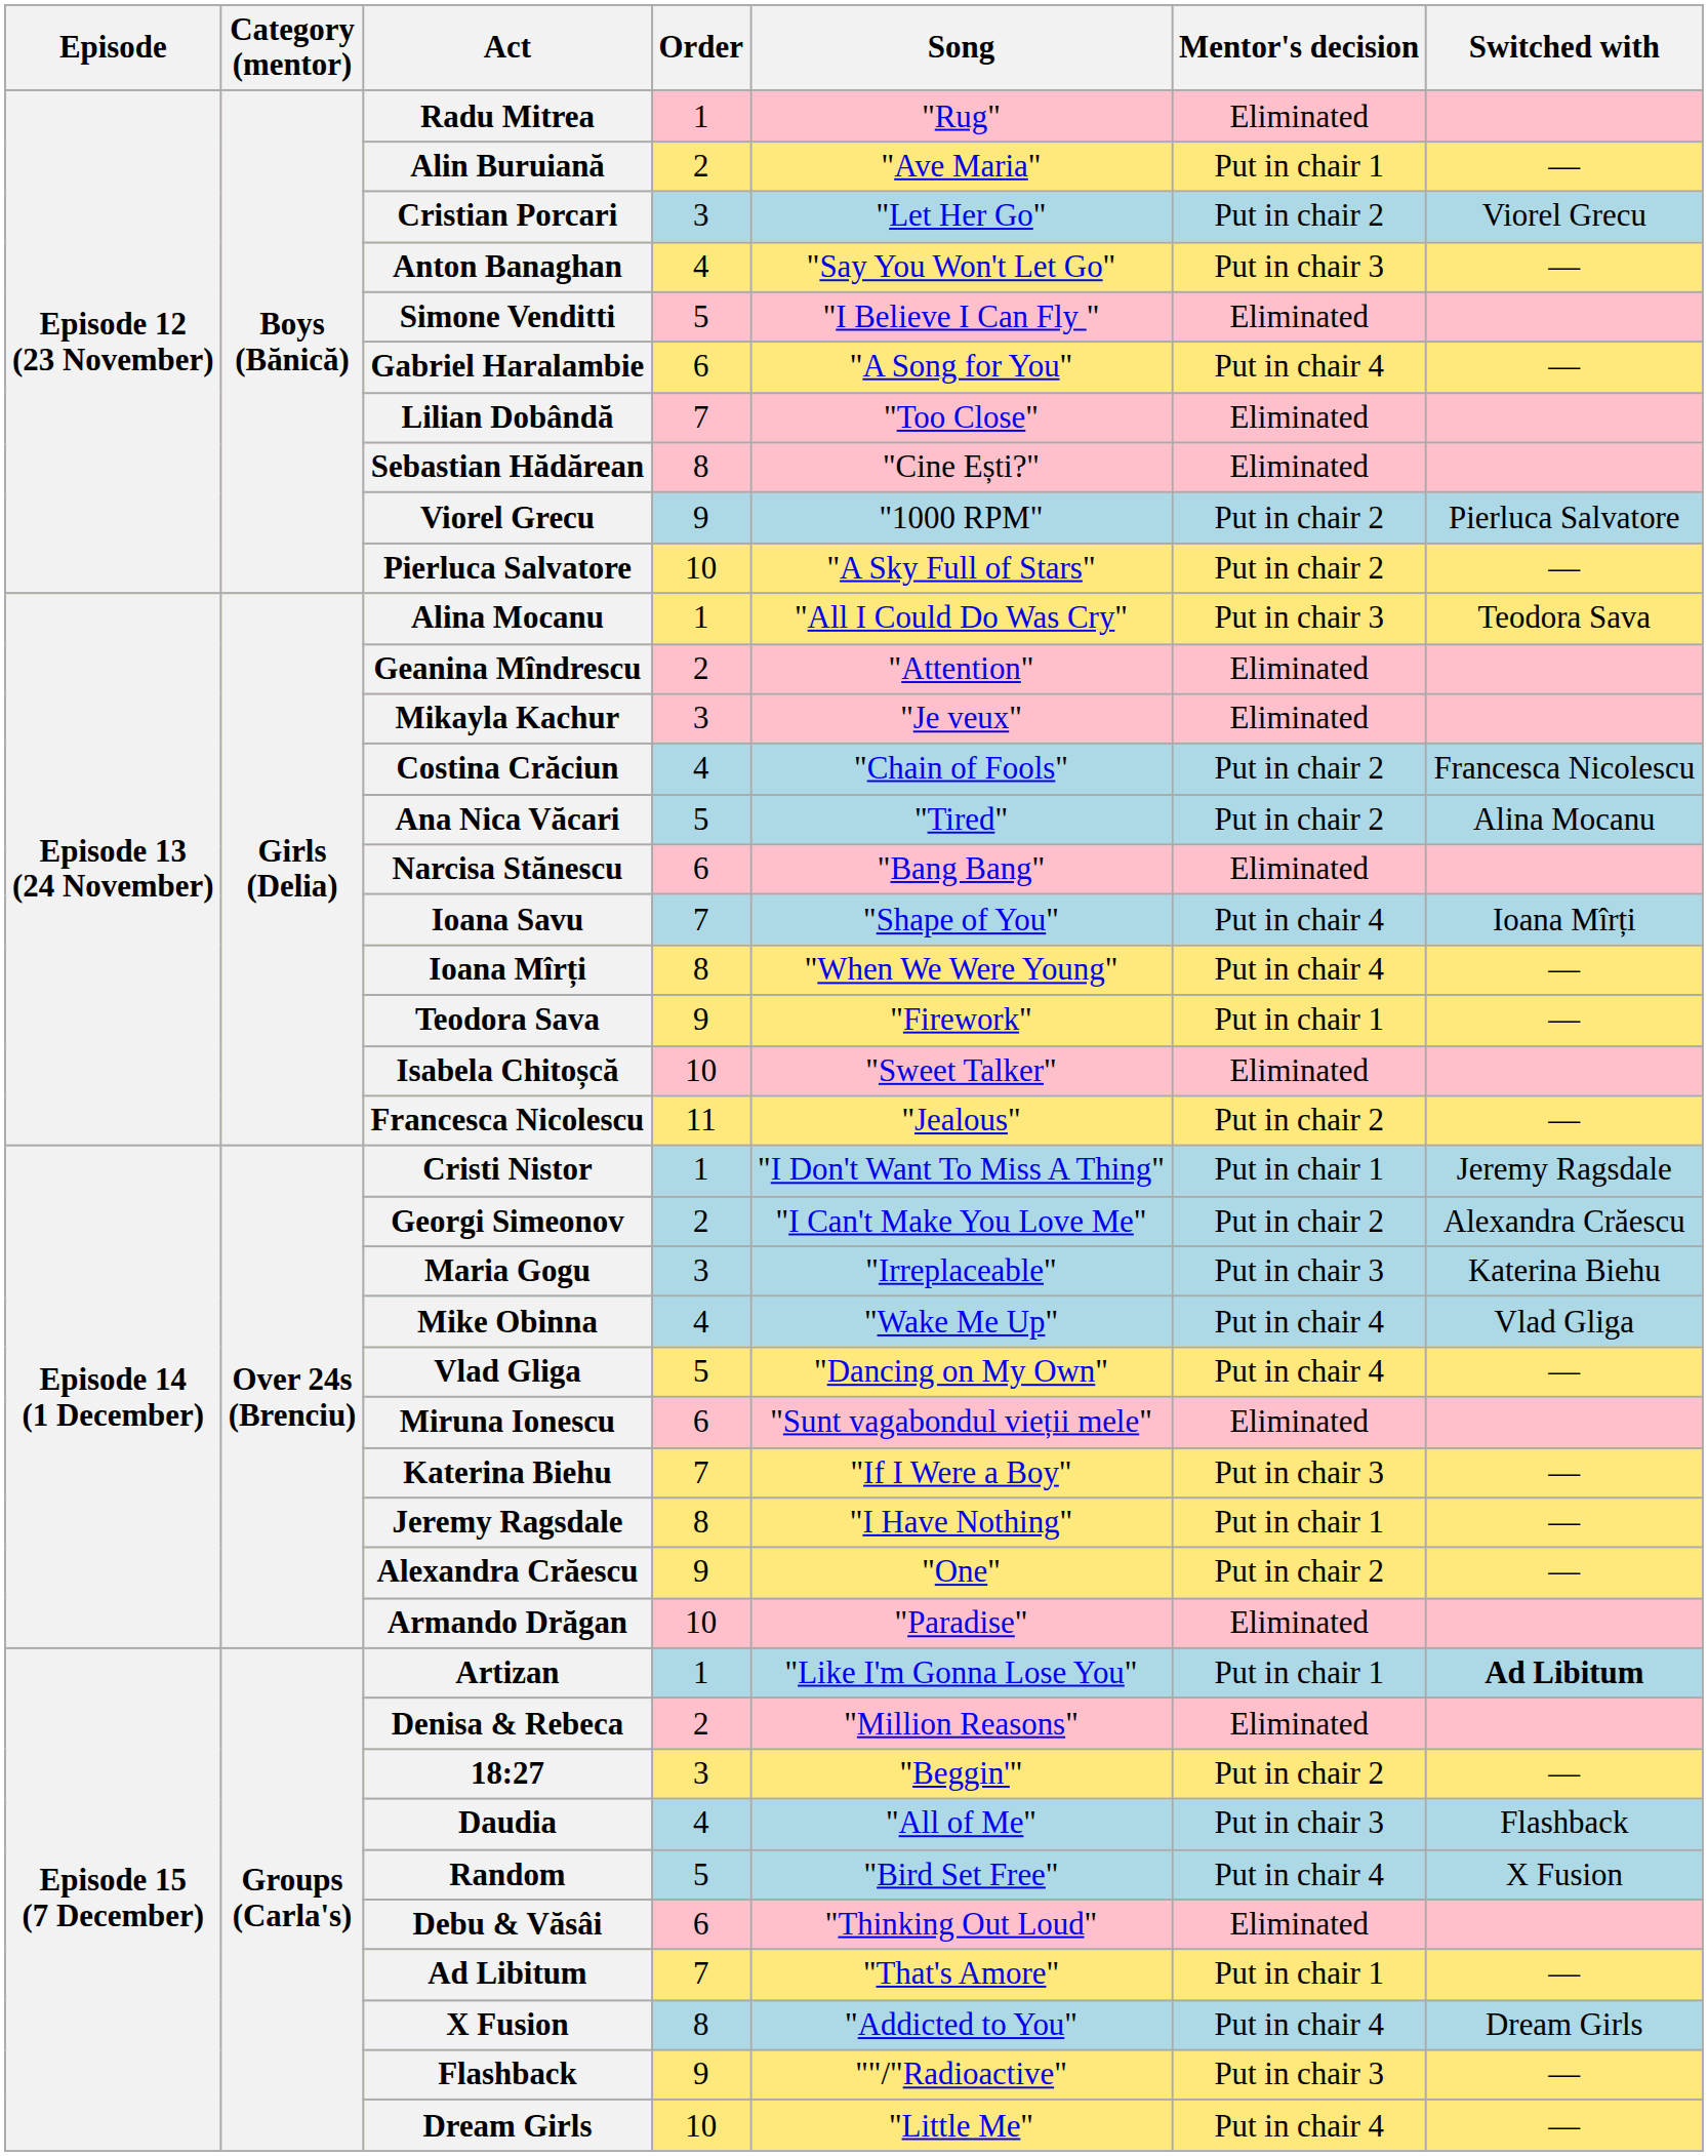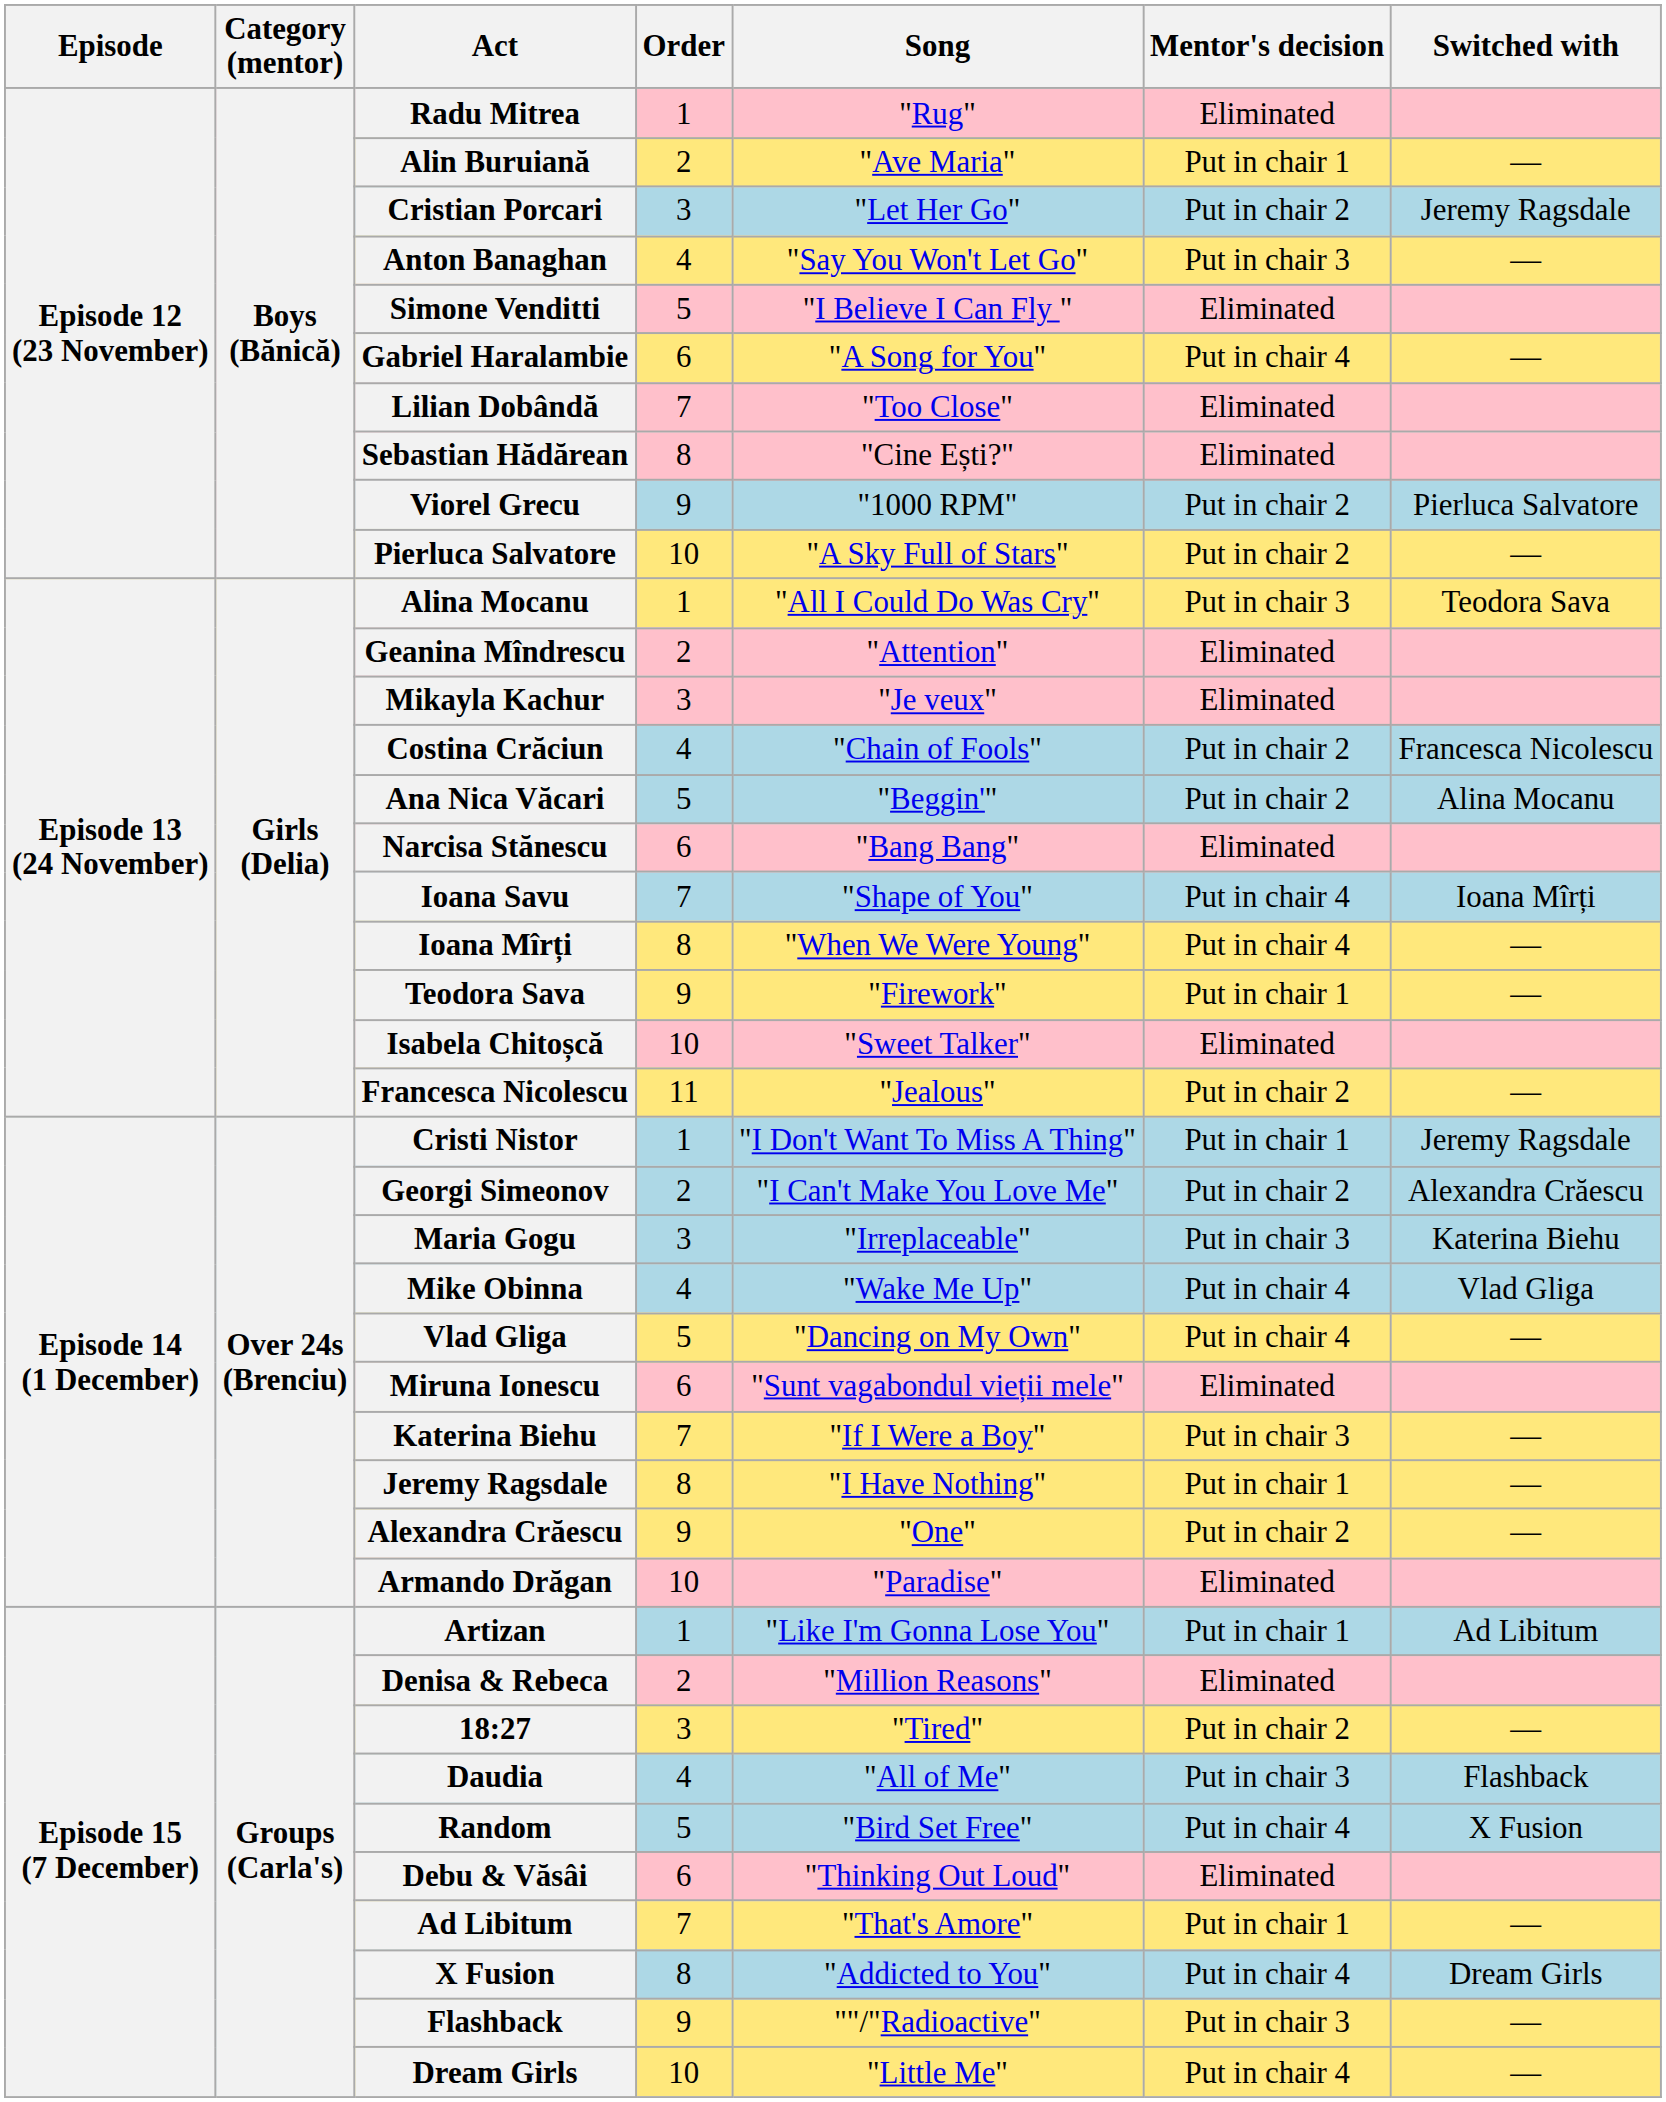Cristian Porcari | Switched with: Viorel Grecu -> Jeremy Ragsdale
Ana Nica Văcari | Song: "Tired" -> "Beggin'"
Artizan | Switched with: bold -> normal
18:27 | Song: "Beggin'" -> "Tired"
